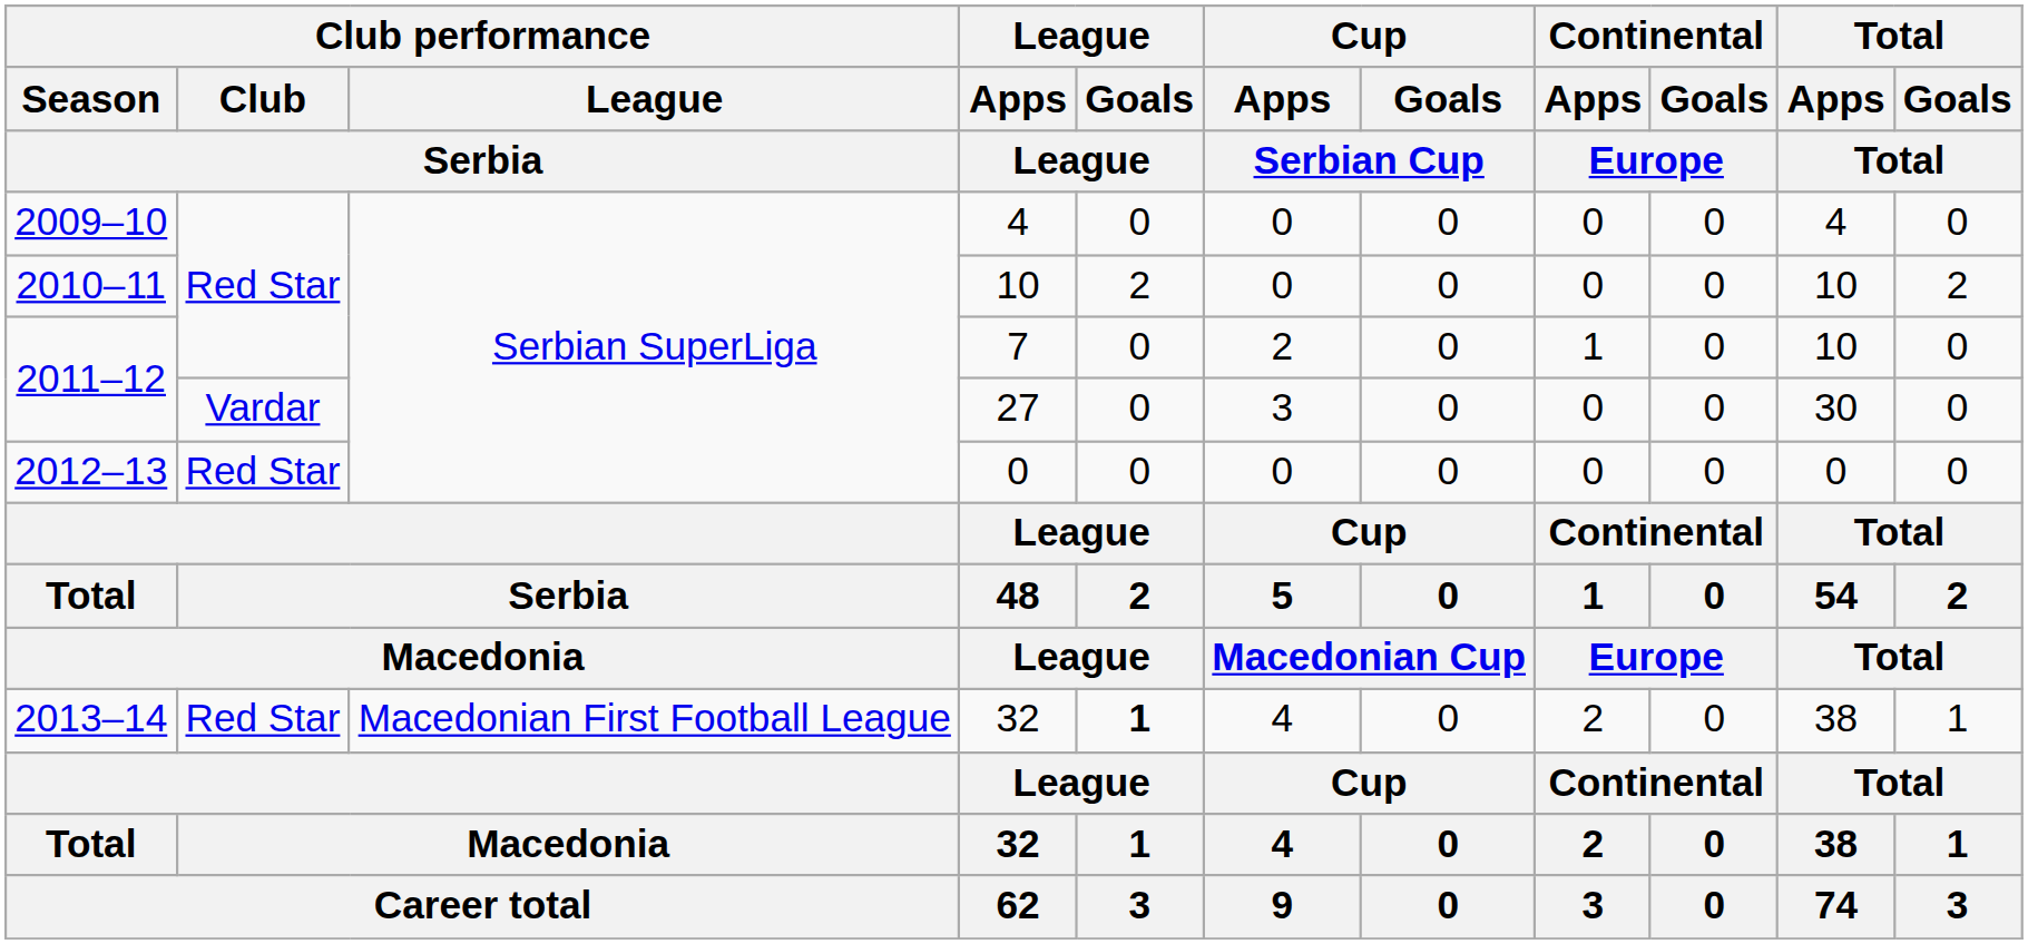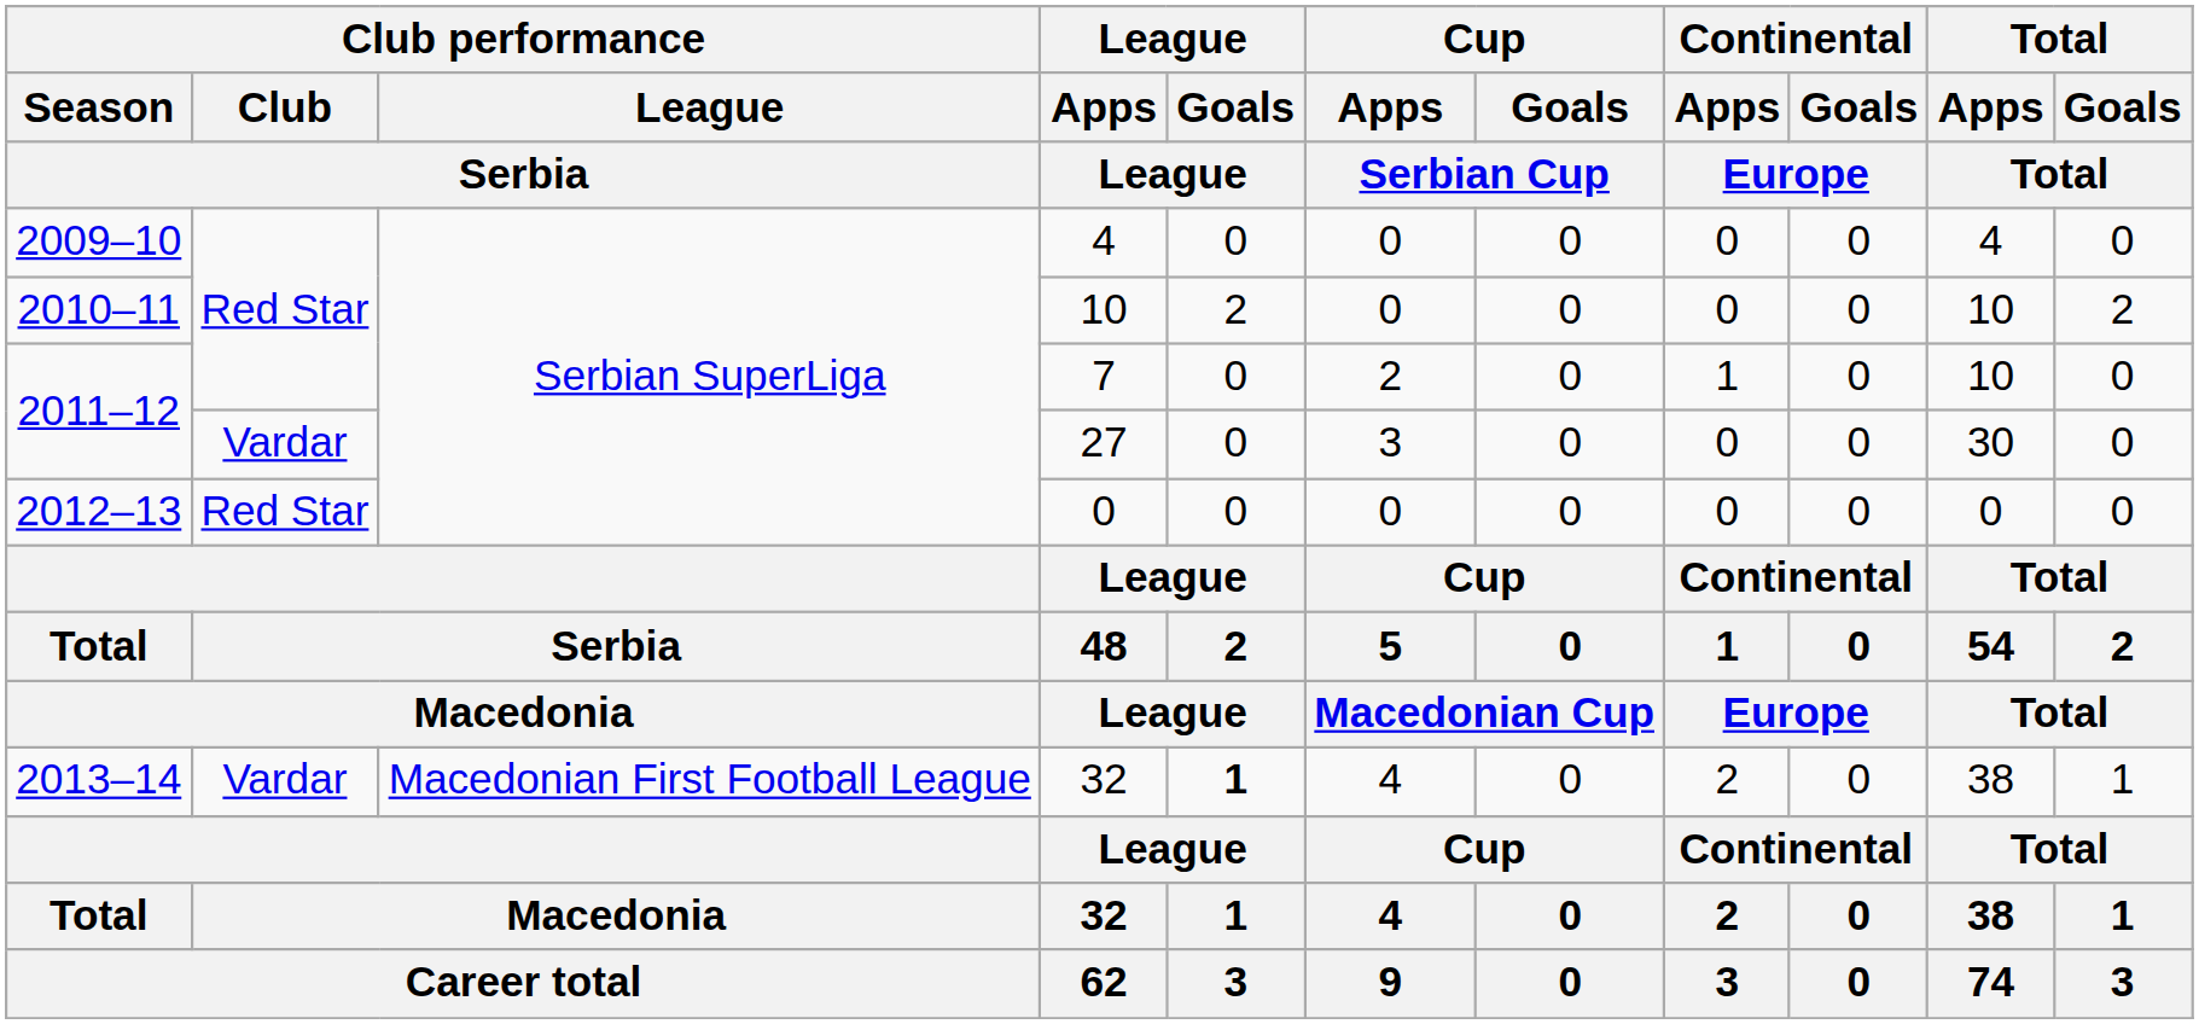2013–14 / 32 | Club performance / Club / Serbia: Red Star -> Vardar
